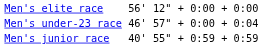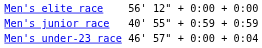rows swapped: Men's under-23 race <-> Men's junior race
